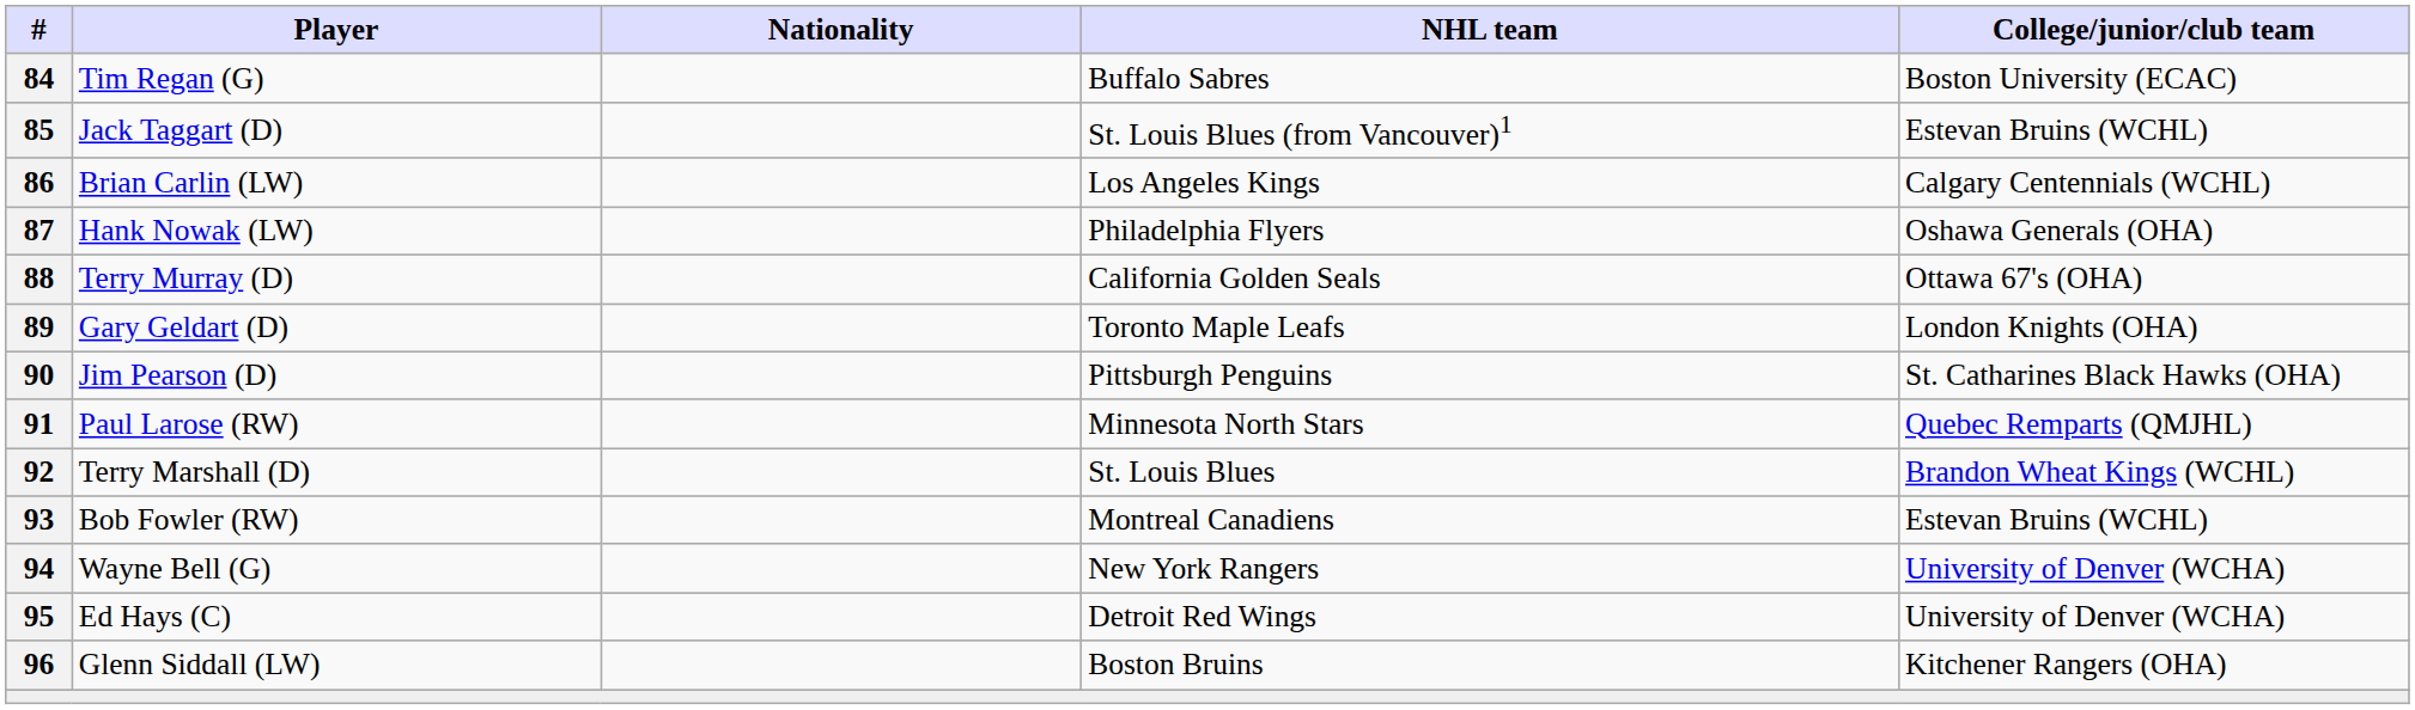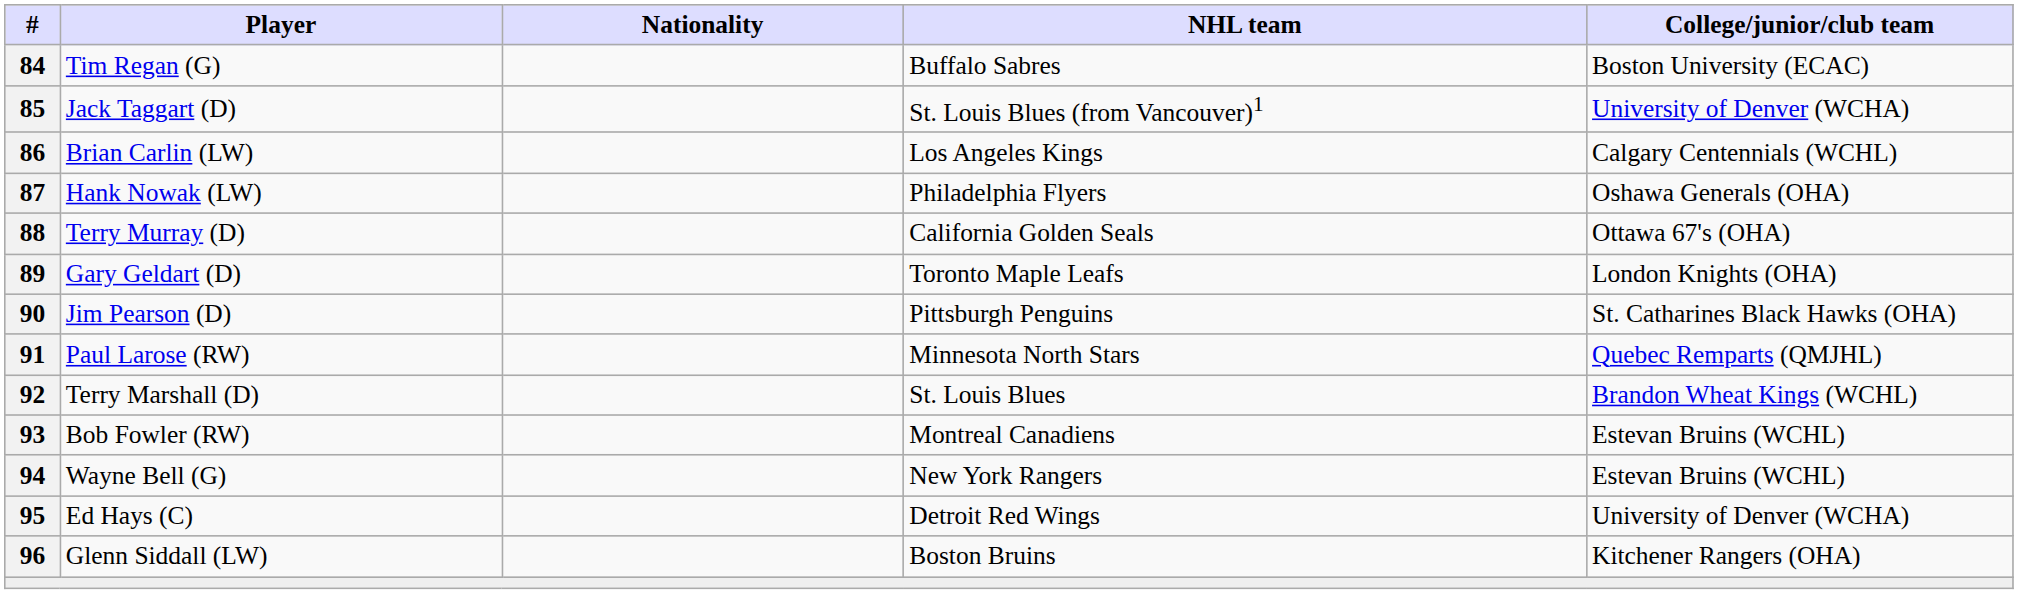85 | College/junior/club team: Estevan Bruins (WCHL) -> University of Denver (WCHA)
94 | College/junior/club team: University of Denver (WCHA) -> Estevan Bruins (WCHL)
